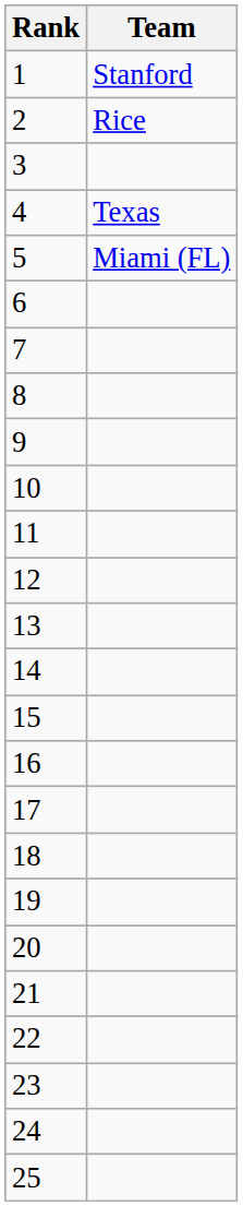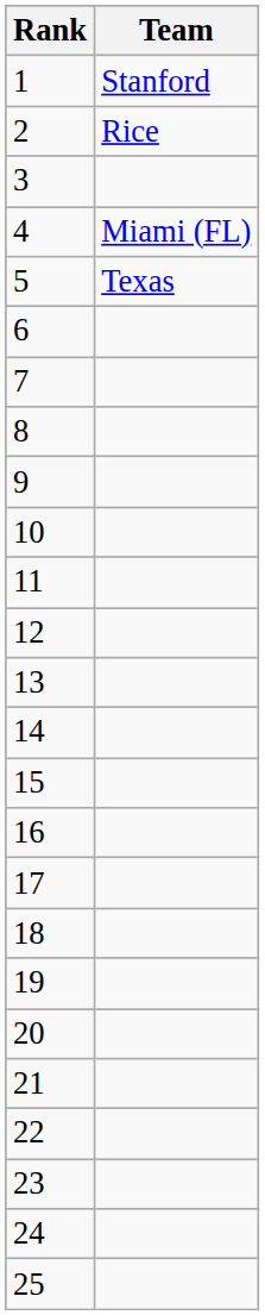4 | Team: Texas -> Miami (FL)
5 | Team: Miami (FL) -> Texas
